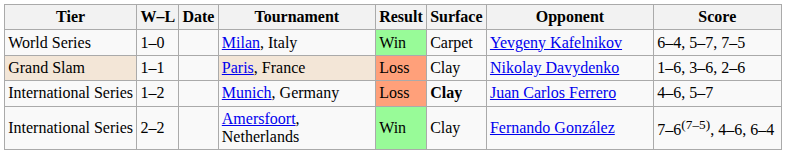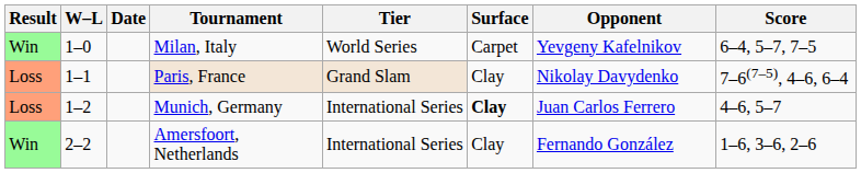columns swapped: Result <-> Tier
Paris, France | Score: 1–6, 3–6, 2–6 -> 7–6(7–5), 4–6, 6–4
Amersfoort, Netherlands | Score: 7–6(7–5), 4–6, 6–4 -> 1–6, 3–6, 2–6
